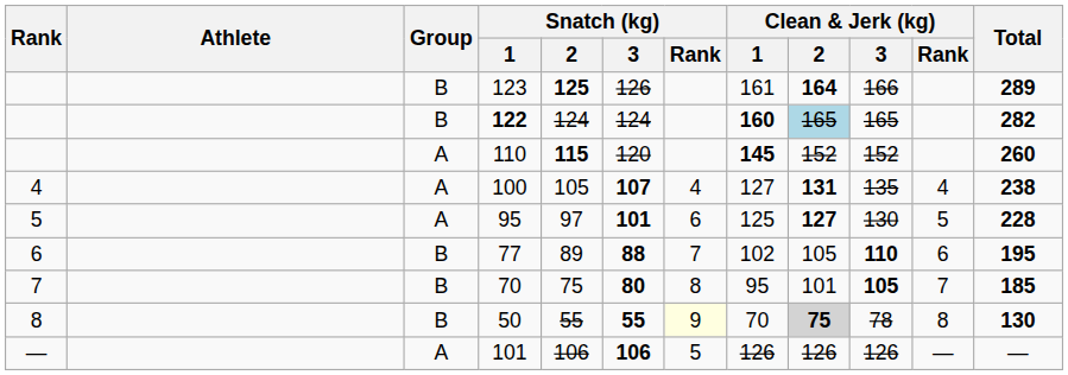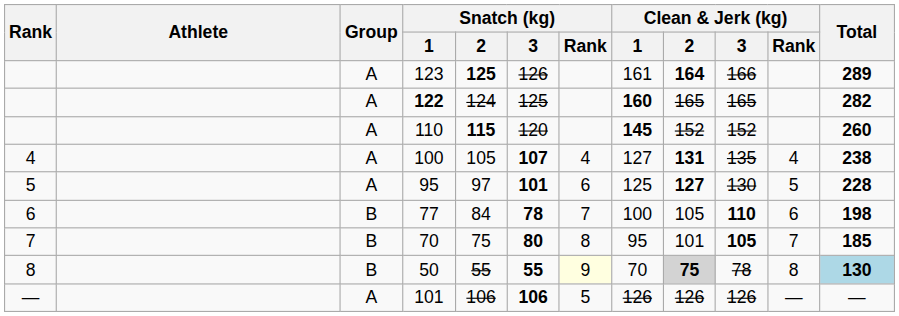123 | Group: B -> A
122 | Group: B -> A
122 | Snatch (kg) / 3: 124 -> 125
122 | Clean & Jerk (kg) / 2: lightblue background -> no background
77 | Snatch (kg) / 2: 89 -> 84
77 | Snatch (kg) / 3: 88 -> 78
77 | Clean & Jerk (kg) / 1: 102 -> 100
77 | Total: 195 -> 198
50 | Total: no background -> lightblue background
